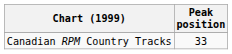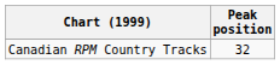Canadian RPM Country Tracks | Peak position: 33 -> 32
